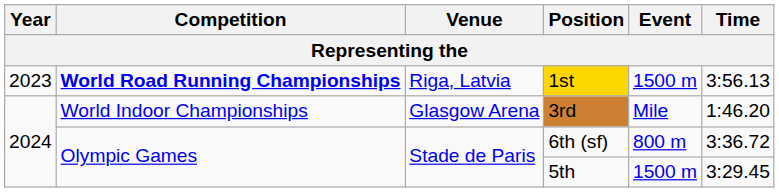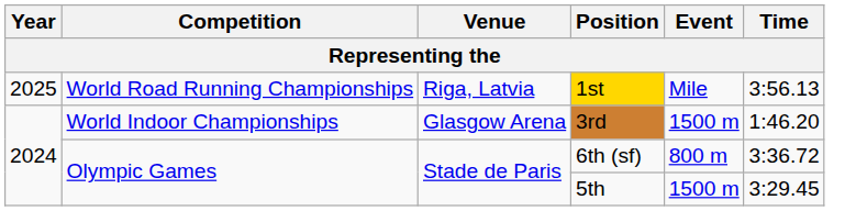1st | Year: 2023 -> 2025
1st | Competition: bold -> normal
1st | Event: 1500 m -> Mile
3rd | Event: Mile -> 1500 m
